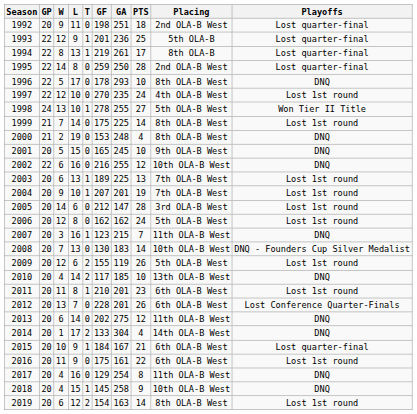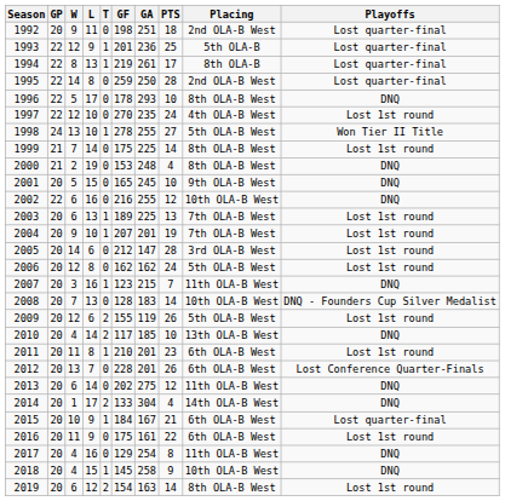2008 | GF: 130 -> 128
